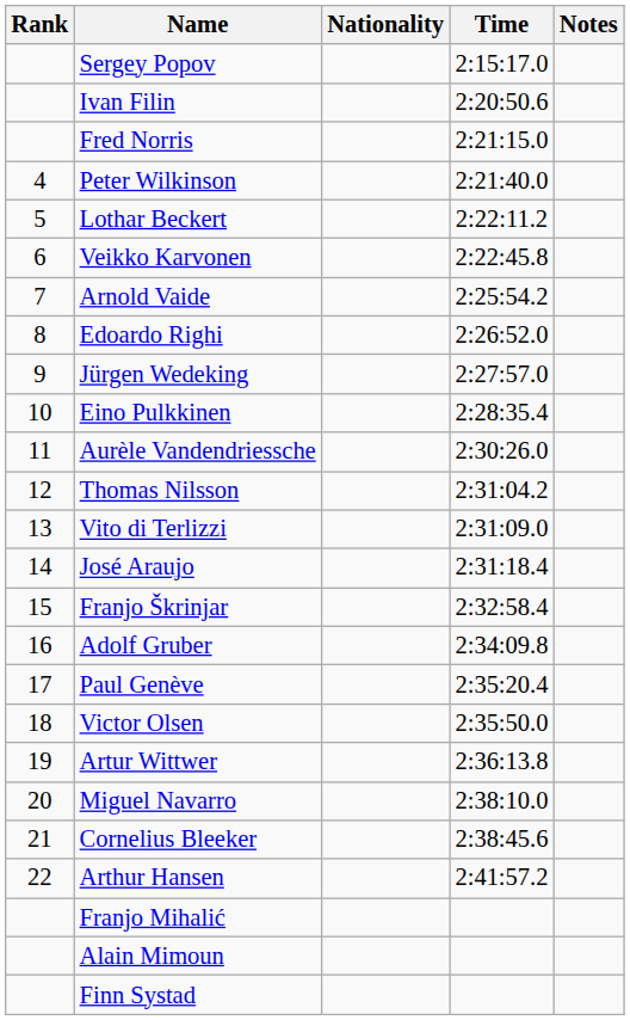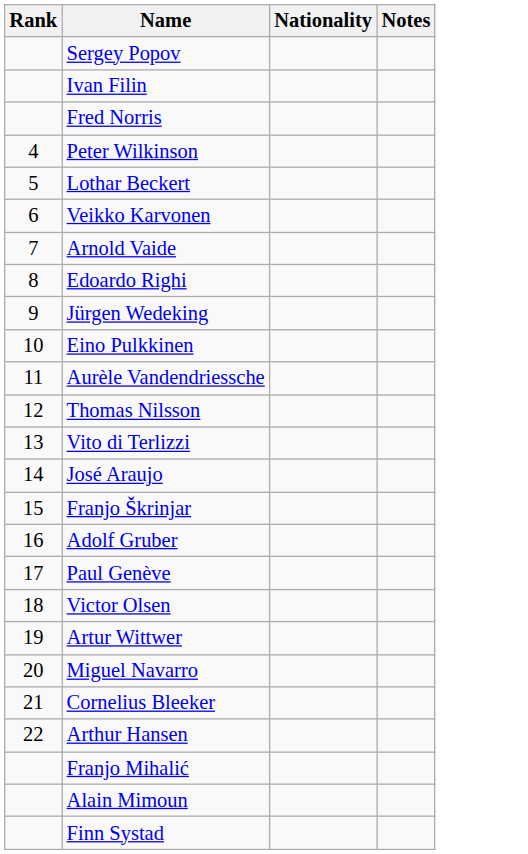- column: Time | 2:15:17.0 | 2:20:50.6 | 2:21:15.0 | 2:21:40.0 | 2:22:11.2 | 2:22:45.8 | 2:25:54.2 | 2:26:52.0 | 2:27:57.0 | 2:28:35.4 | 2:30:26.0 | 2:31:04.2 | 2:31:09.0 | 2:31:18.4 | 2:32:58.4 | 2:34:09.8 | 2:35:20.4 | 2:35:50.0 | 2:36:13.8 | 2:38:10.0 | 2:38:45.6 | 2:41:57.2
